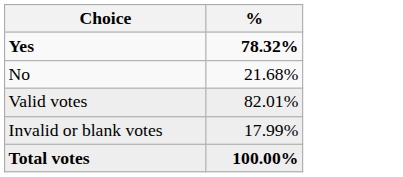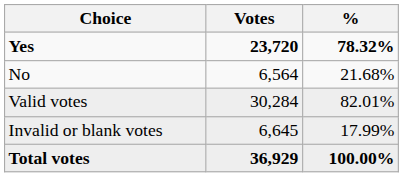+ column: Votes | 23,720 | 6,564 | 30,284 | 6,645 | 36,929
